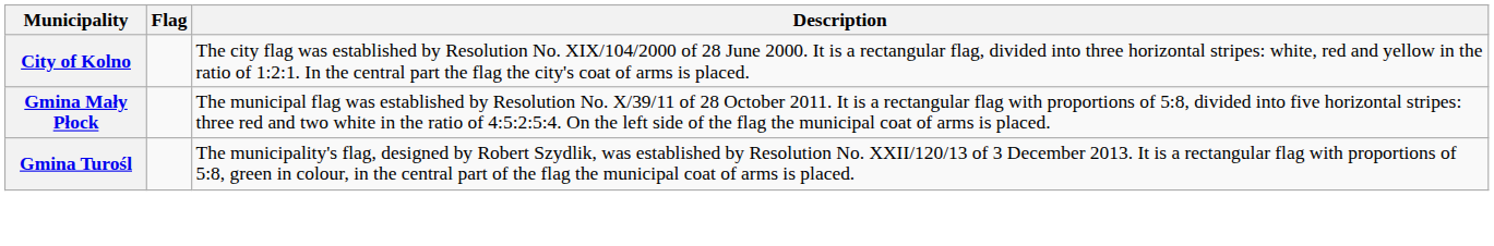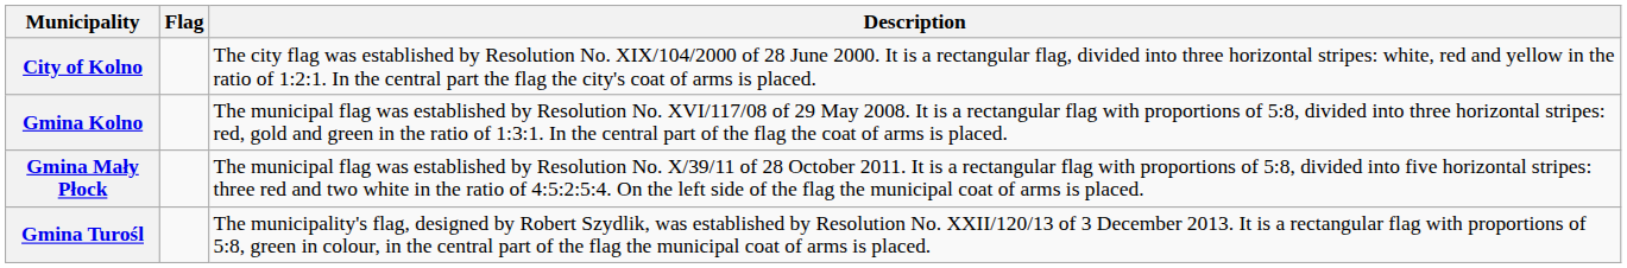+ row: Gmina Kolno | The municipal flag was established by Resolution No. XVI/117/08 of 29 May 2008. It is a rectangular flag with proportions of 5:8, divided into three horizontal stripes: red, gold and green in the ratio of 1:3:1. In the central part of the flag the coat of arms is placed.
